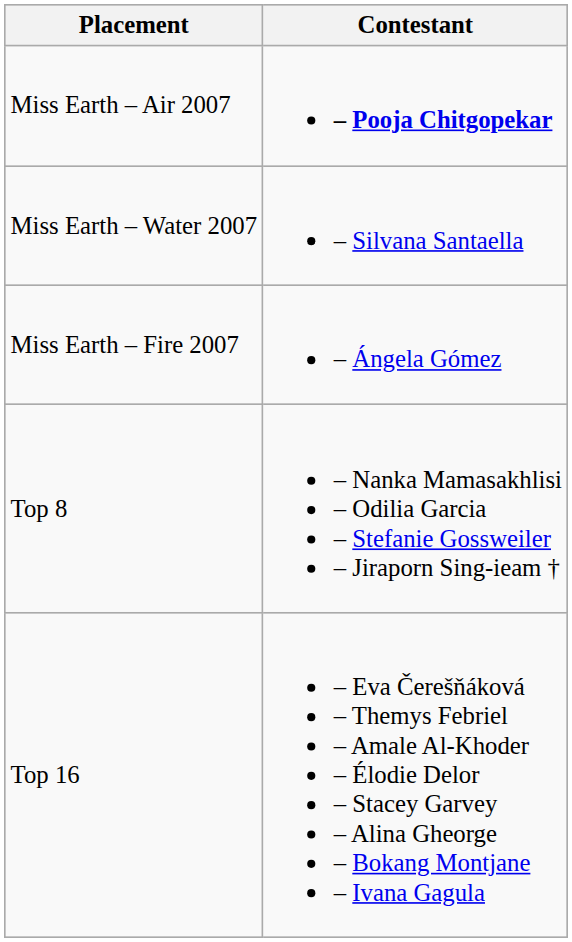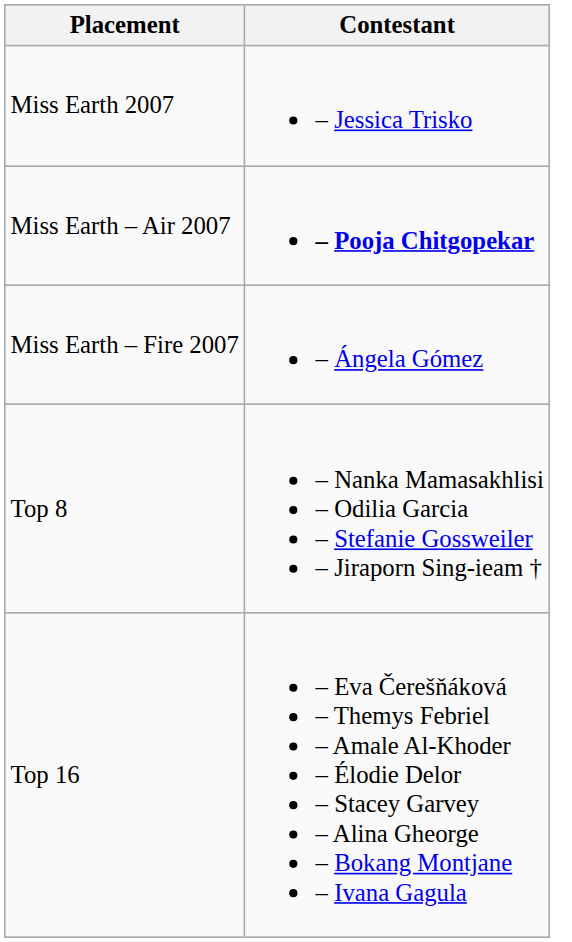+ row: Miss Earth 2007 | – Jessica Trisko
- row: Miss Earth – Water 2007 | – Silvana Santaella
